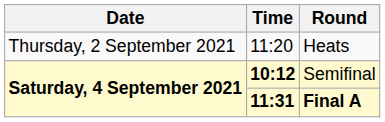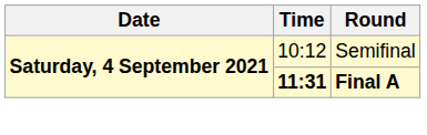- row: Thursday, 2 September 2021 | 11:20 | Heats
Semifinal | Time: bold -> normal
